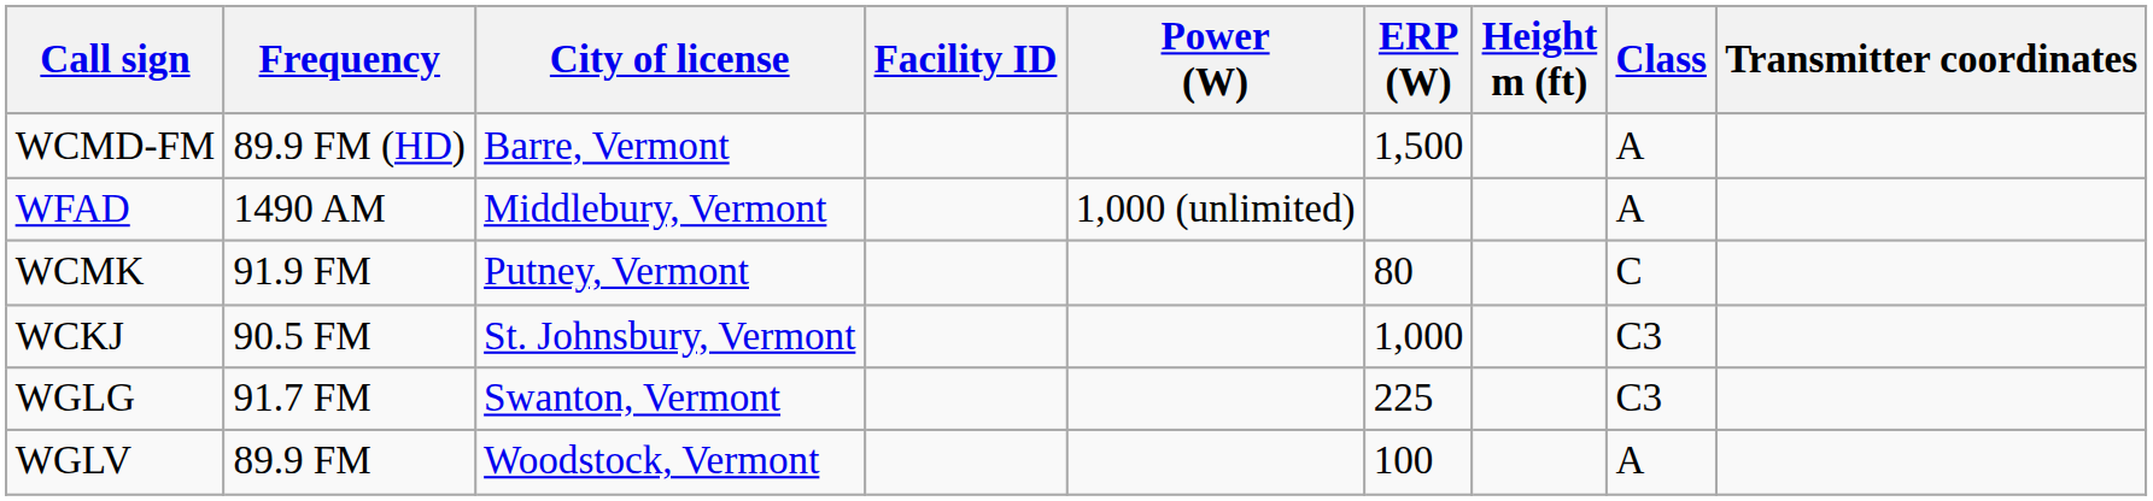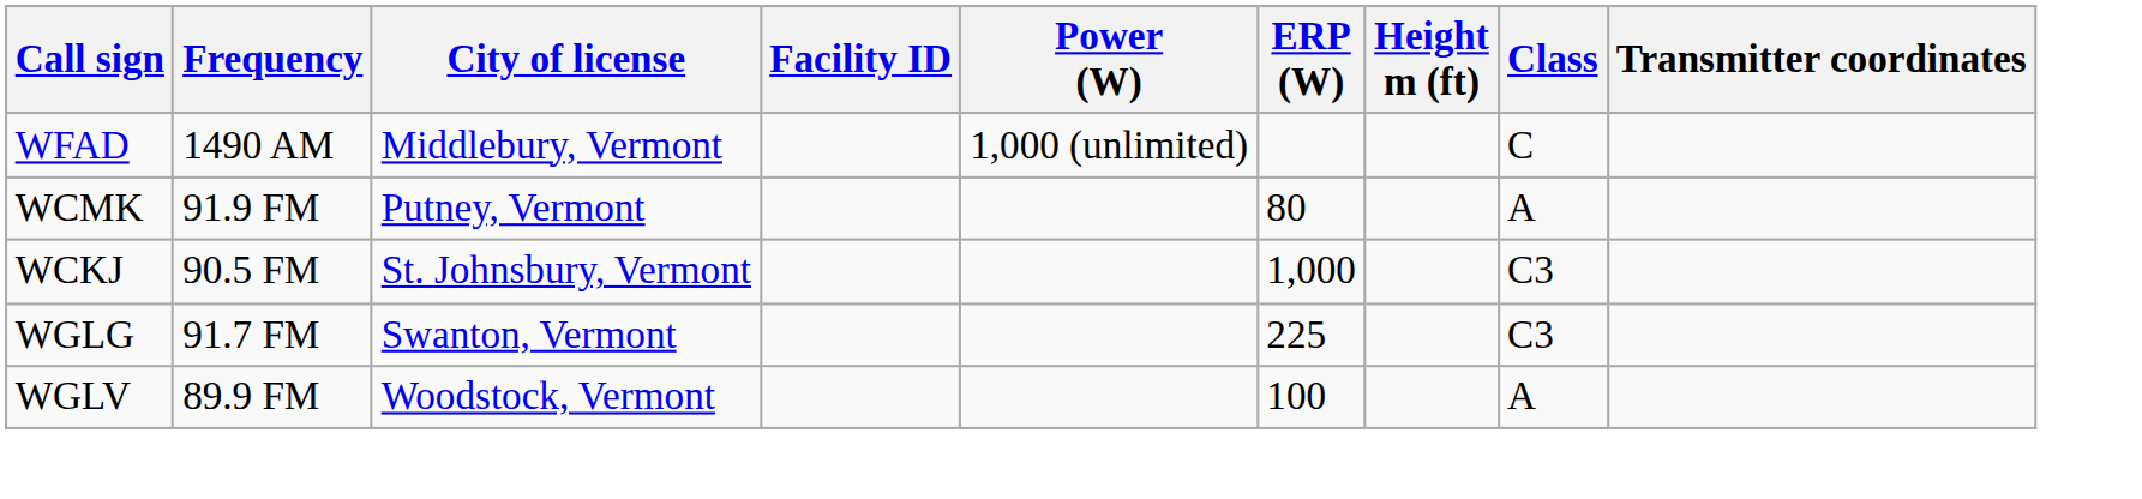- row: WCMD-FM | 89.9 FM (HD) | Barre, Vermont | 1,500 | A
WFAD | Class: A -> C
WCMK | Class: C -> A
